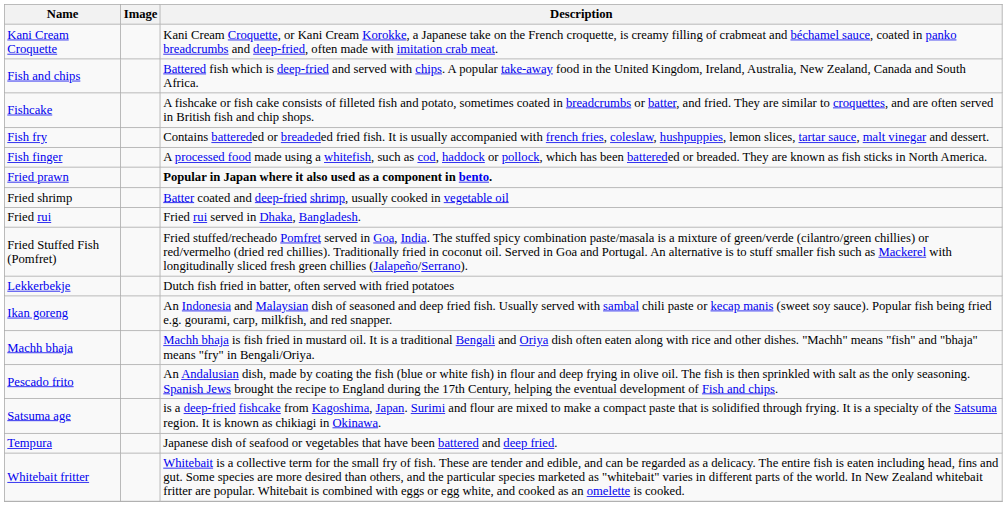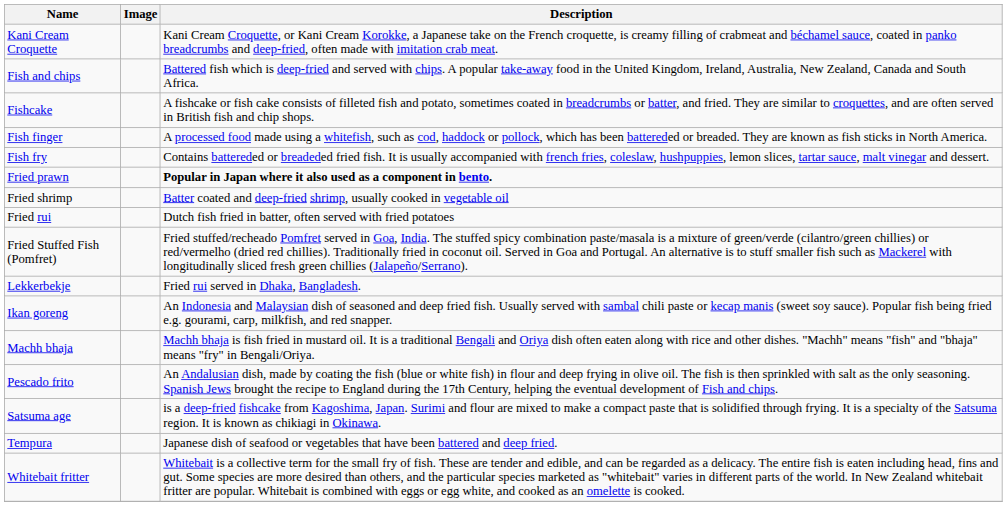rows swapped: Fish finger <-> Fish fry
Fried rui | Description: Fried rui served in Dhaka, Bangladesh. -> Dutch fish fried in batter, often served with fried potatoes
Lekkerbekje | Description: Dutch fish fried in batter, often served with fried potatoes -> Fried rui served in Dhaka, Bangladesh.
